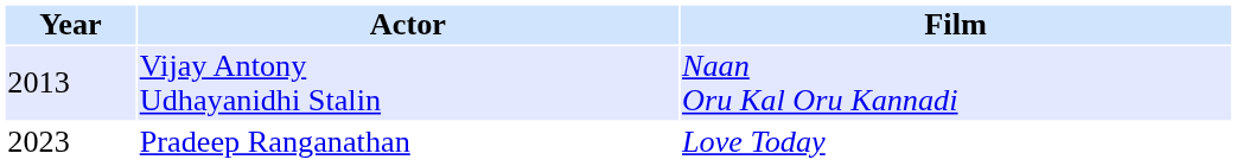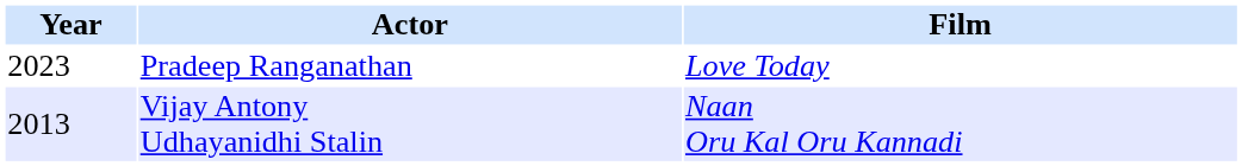rows swapped: Pradeep Ranganathan <-> Vijay Antony Udhayanidhi Stalin
